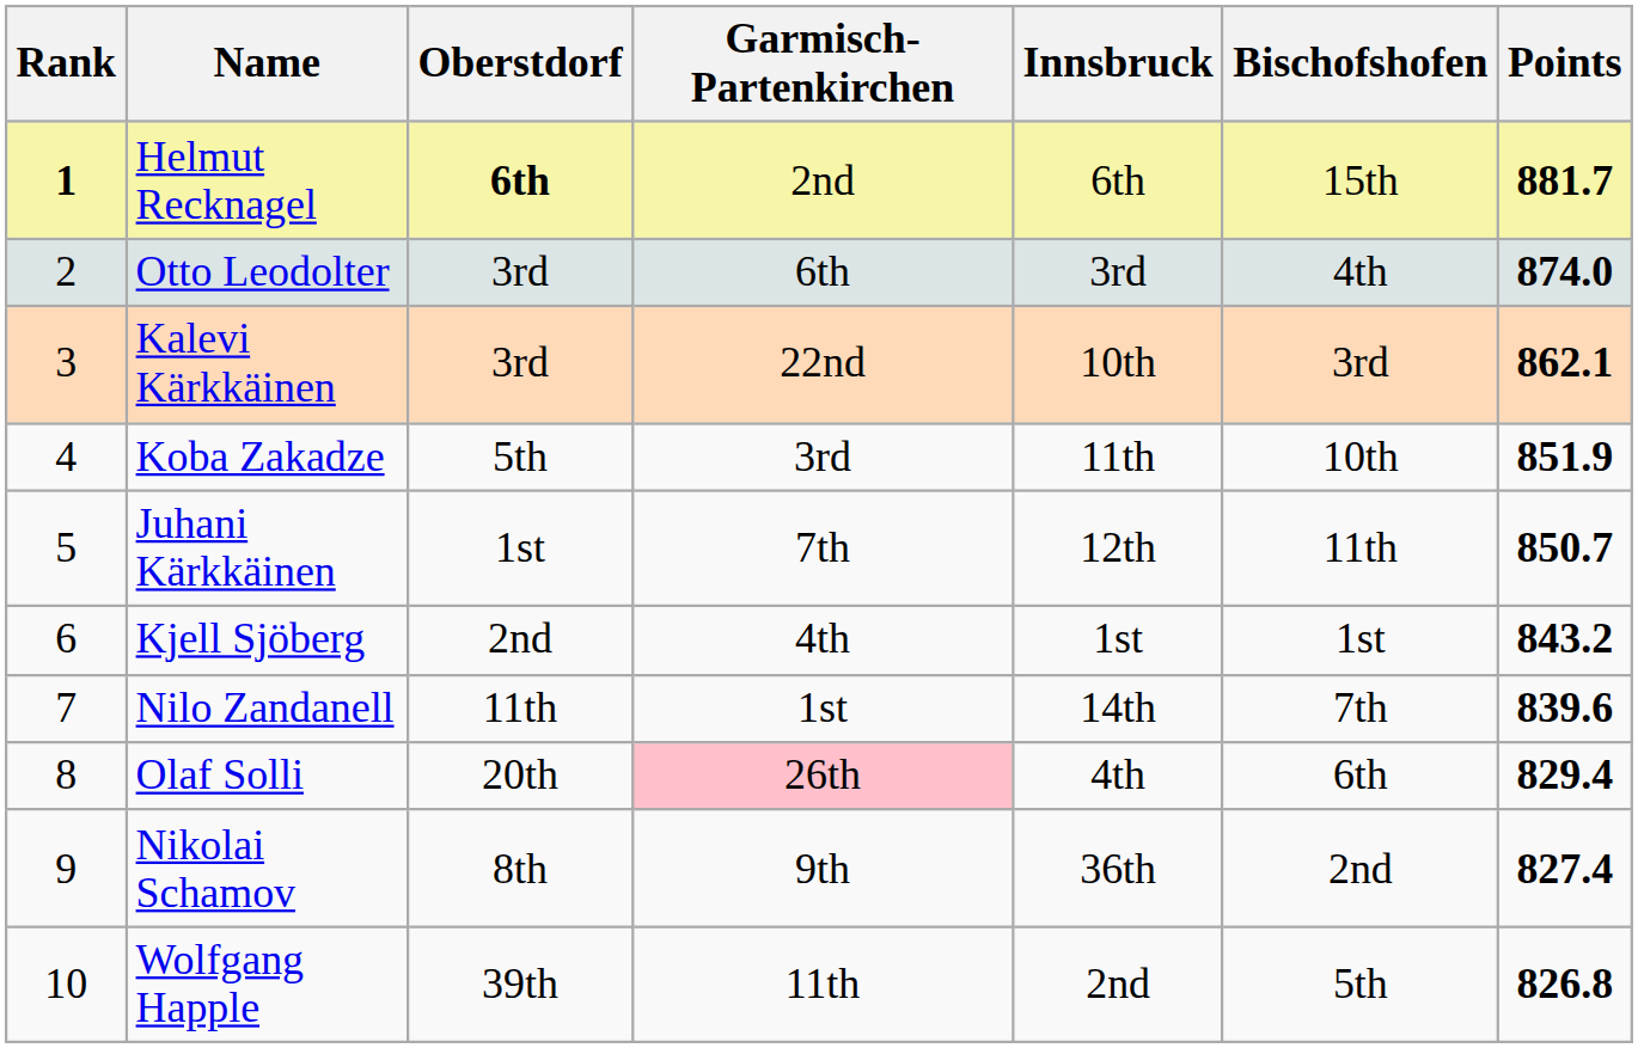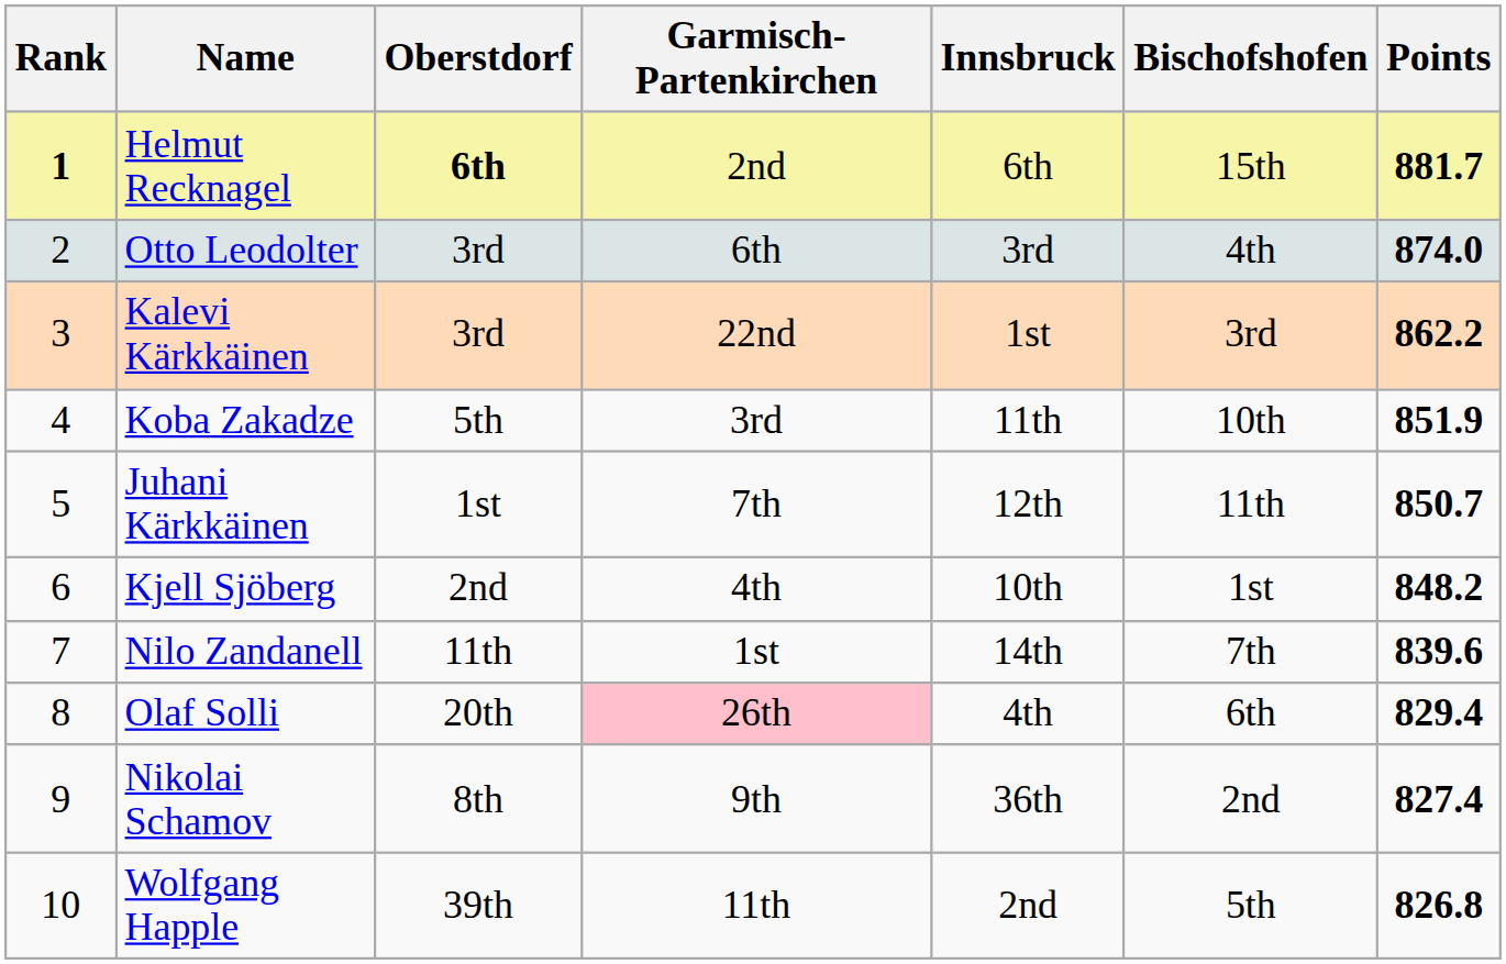Kalevi Kärkkäinen | Innsbruck: 10th -> 1st
Kalevi Kärkkäinen | Points: 862.1 -> 862.2
Kjell Sjöberg | Innsbruck: 1st -> 10th
Kjell Sjöberg | Points: 843.2 -> 848.2
